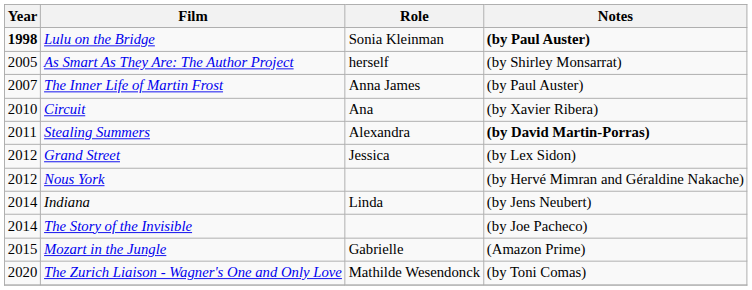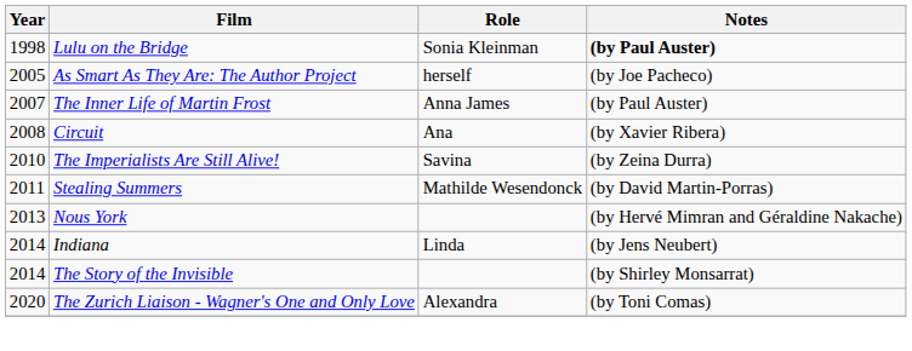Lulu on the Bridge | Year: bold -> normal
As Smart As They Are: The Author Project | Notes: (by Shirley Monsarrat) -> (by Joe Pacheco)
Circuit | Year: 2010 -> 2008
+ row: 2010 | The Imperialists Are Still Alive! | Savina | (by Zeina Durra)
Stealing Summers | Role: Alexandra -> Mathilde Wesendonck
Stealing Summers | Notes: bold -> normal
- row: 2012 | Grand Street | Jessica | (by Lex Sidon)
Nous York | Year: 2012 -> 2013
The Story of the Invisible | Notes: (by Joe Pacheco) -> (by Shirley Monsarrat)
- row: 2015 | Mozart in the Jungle | Gabrielle | (Amazon Prime)
The Zurich Liaison - Wagner's One and Only Love | Role: Mathilde Wesendonck -> Alexandra
